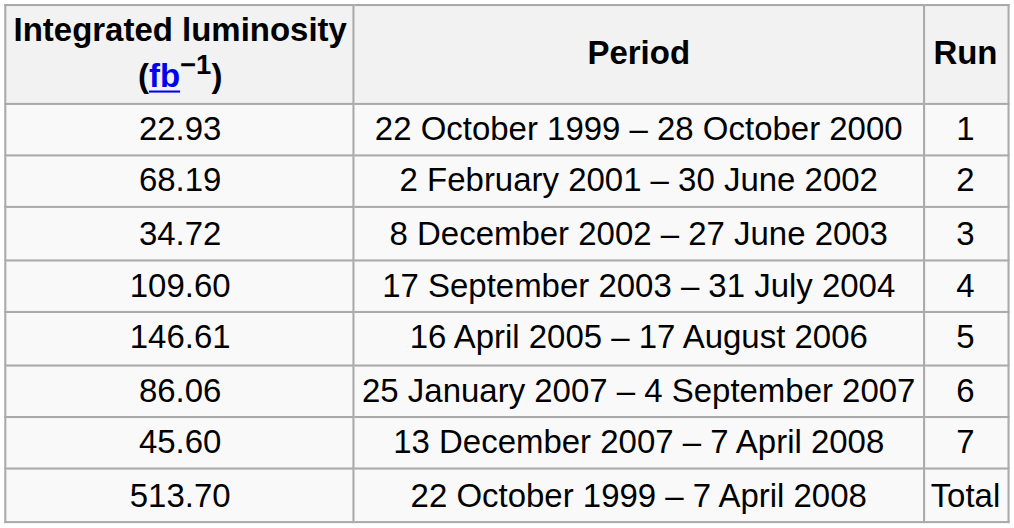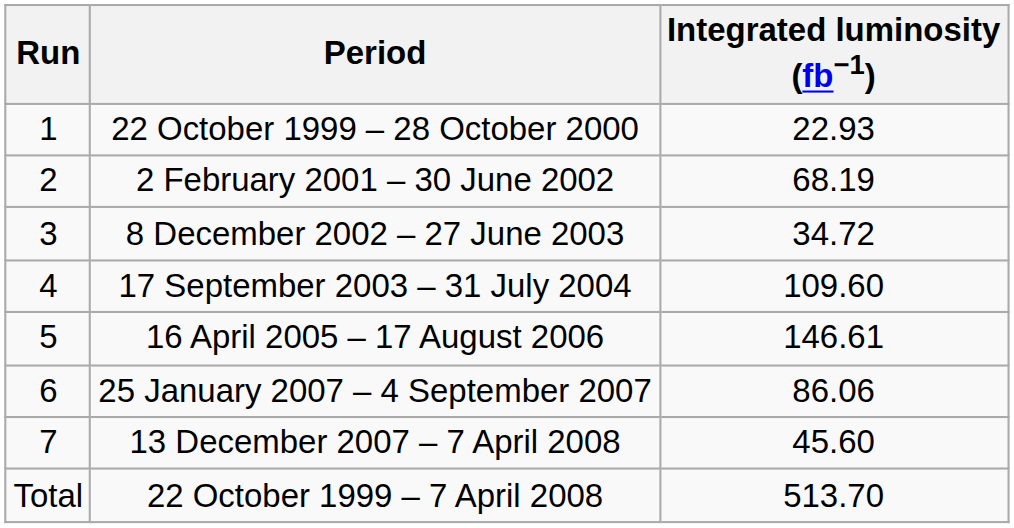columns swapped: Run <-> Integrated luminosity (fb−1)
